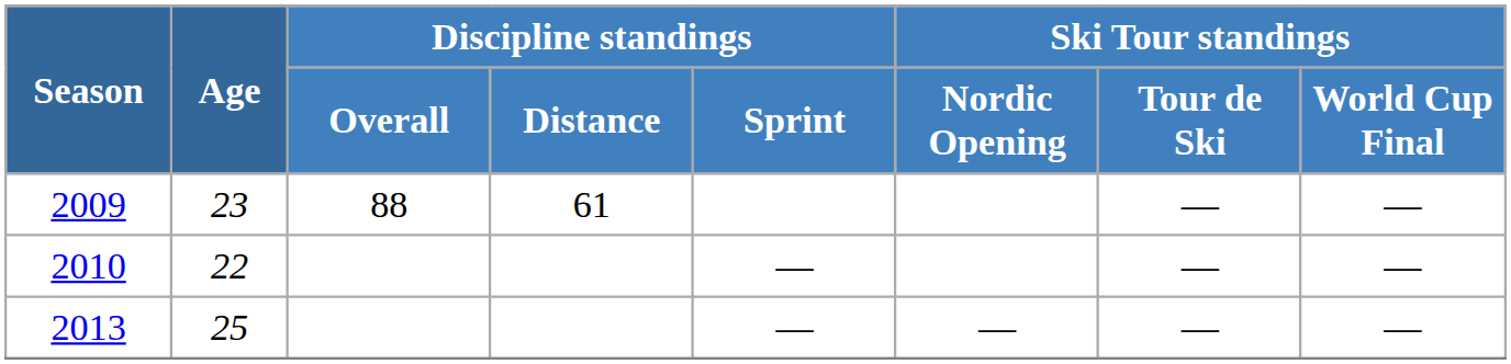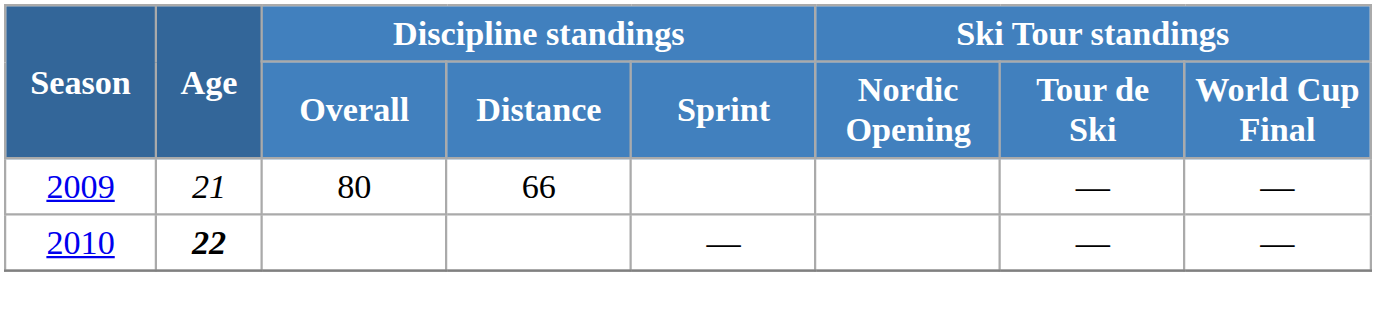2009 | Age: 23 -> 21
2009 | Discipline standings / Overall: 88 -> 80
2009 | Discipline standings / Distance: 61 -> 66
2010 | Age: normal -> bold
- row: 2013 | 25 | — | — | — | —
